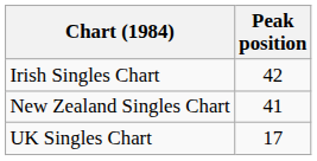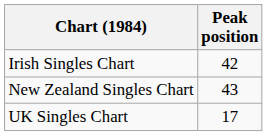New Zealand Singles Chart | Peak position: 41 -> 43
